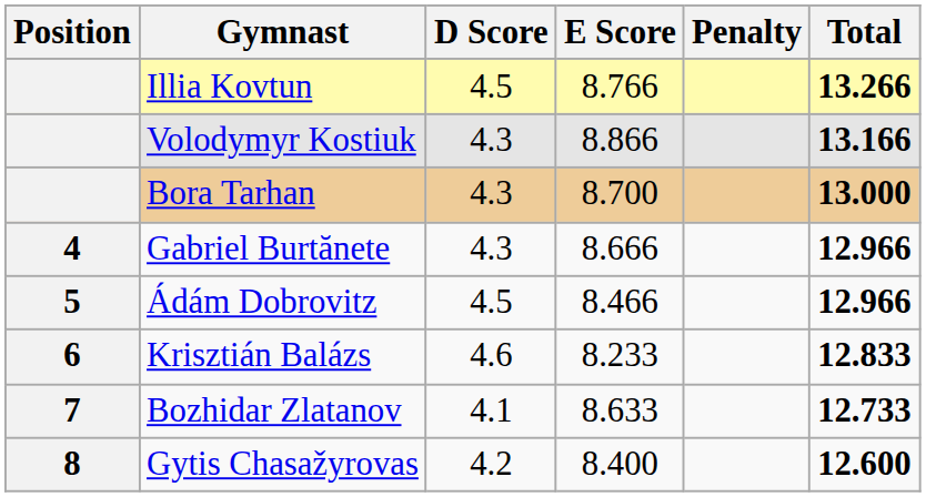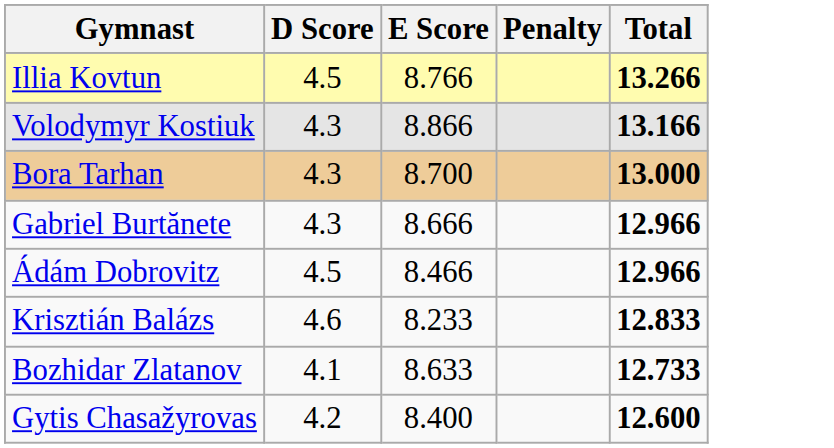- column: Position | 4 | 5 | 6 | 7 | 8
